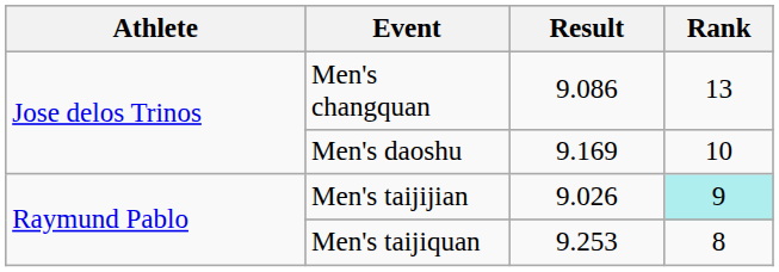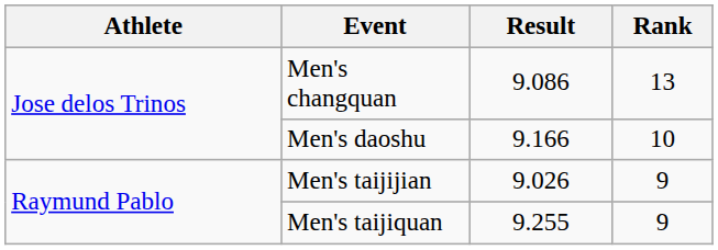Men's daoshu | Result: 9.169 -> 9.166
Men's taijijian | Rank: paleturquoise background -> no background
Men's taijiquan | Result: 9.253 -> 9.255
Men's taijiquan | Rank: 8 -> 9
